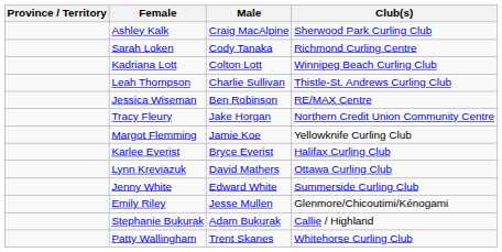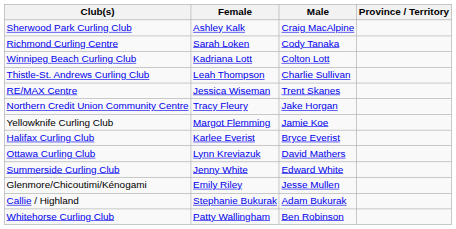columns swapped: Province / Territory <-> Club(s)
Jessica Wiseman | Male: Ben Robinson -> Trent Skanes
Patty Wallingham | Male: Trent Skanes -> Ben Robinson
